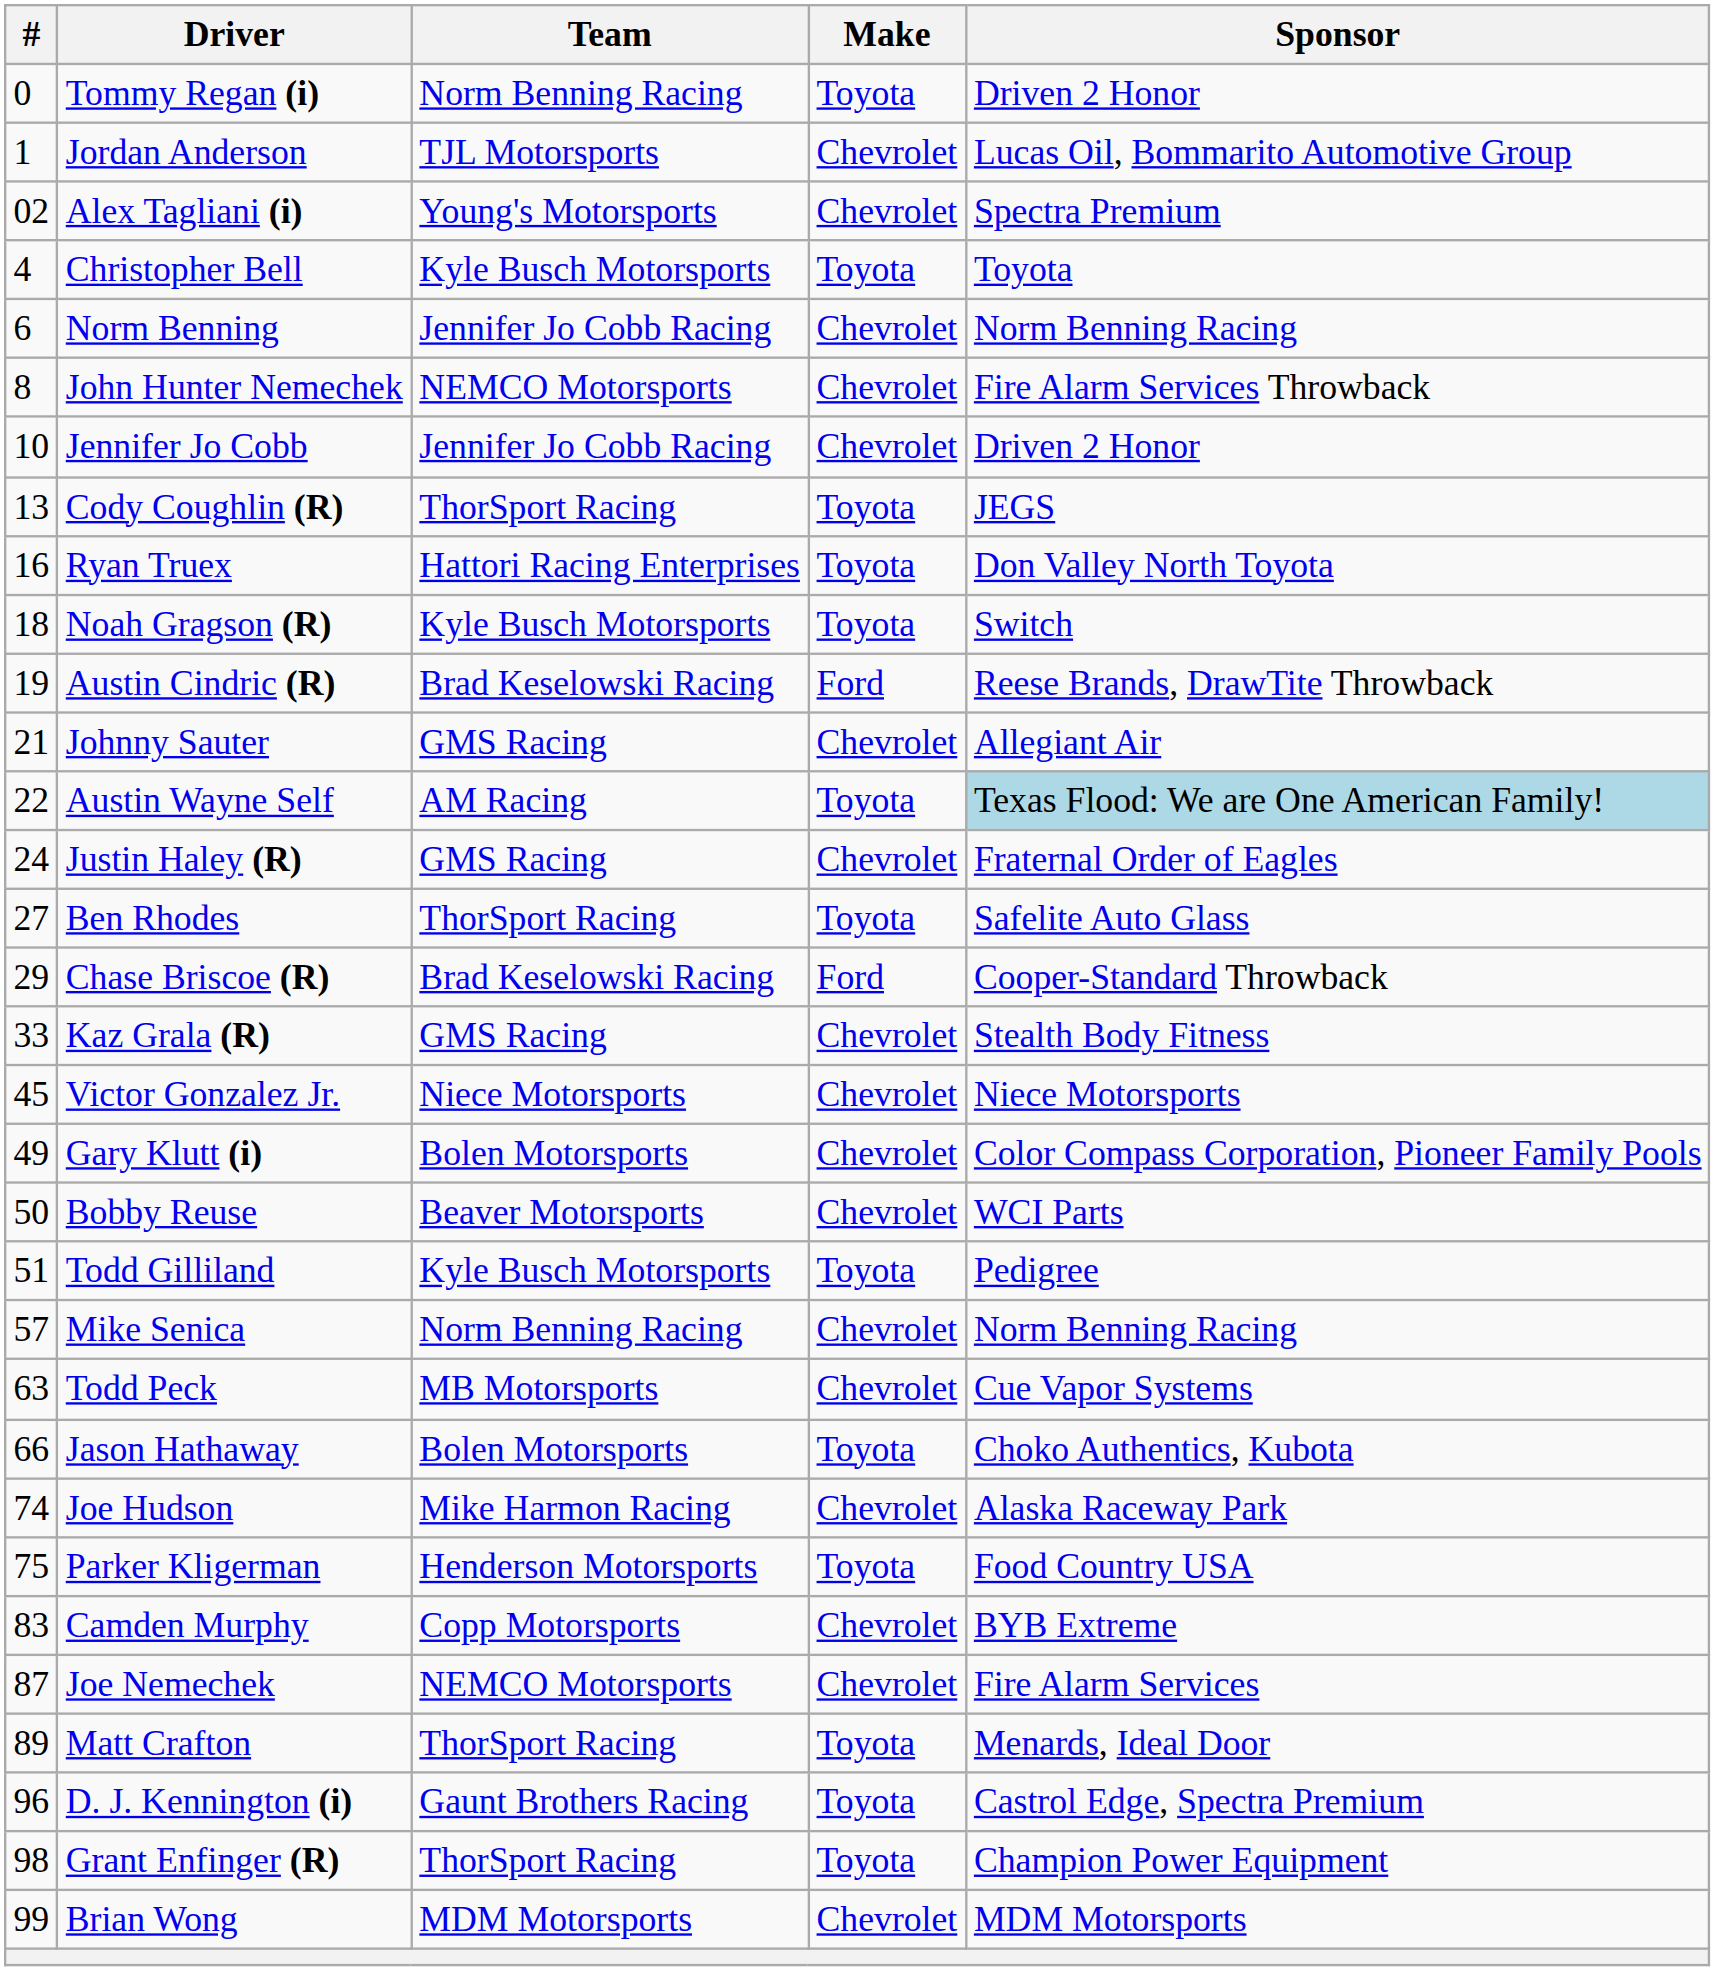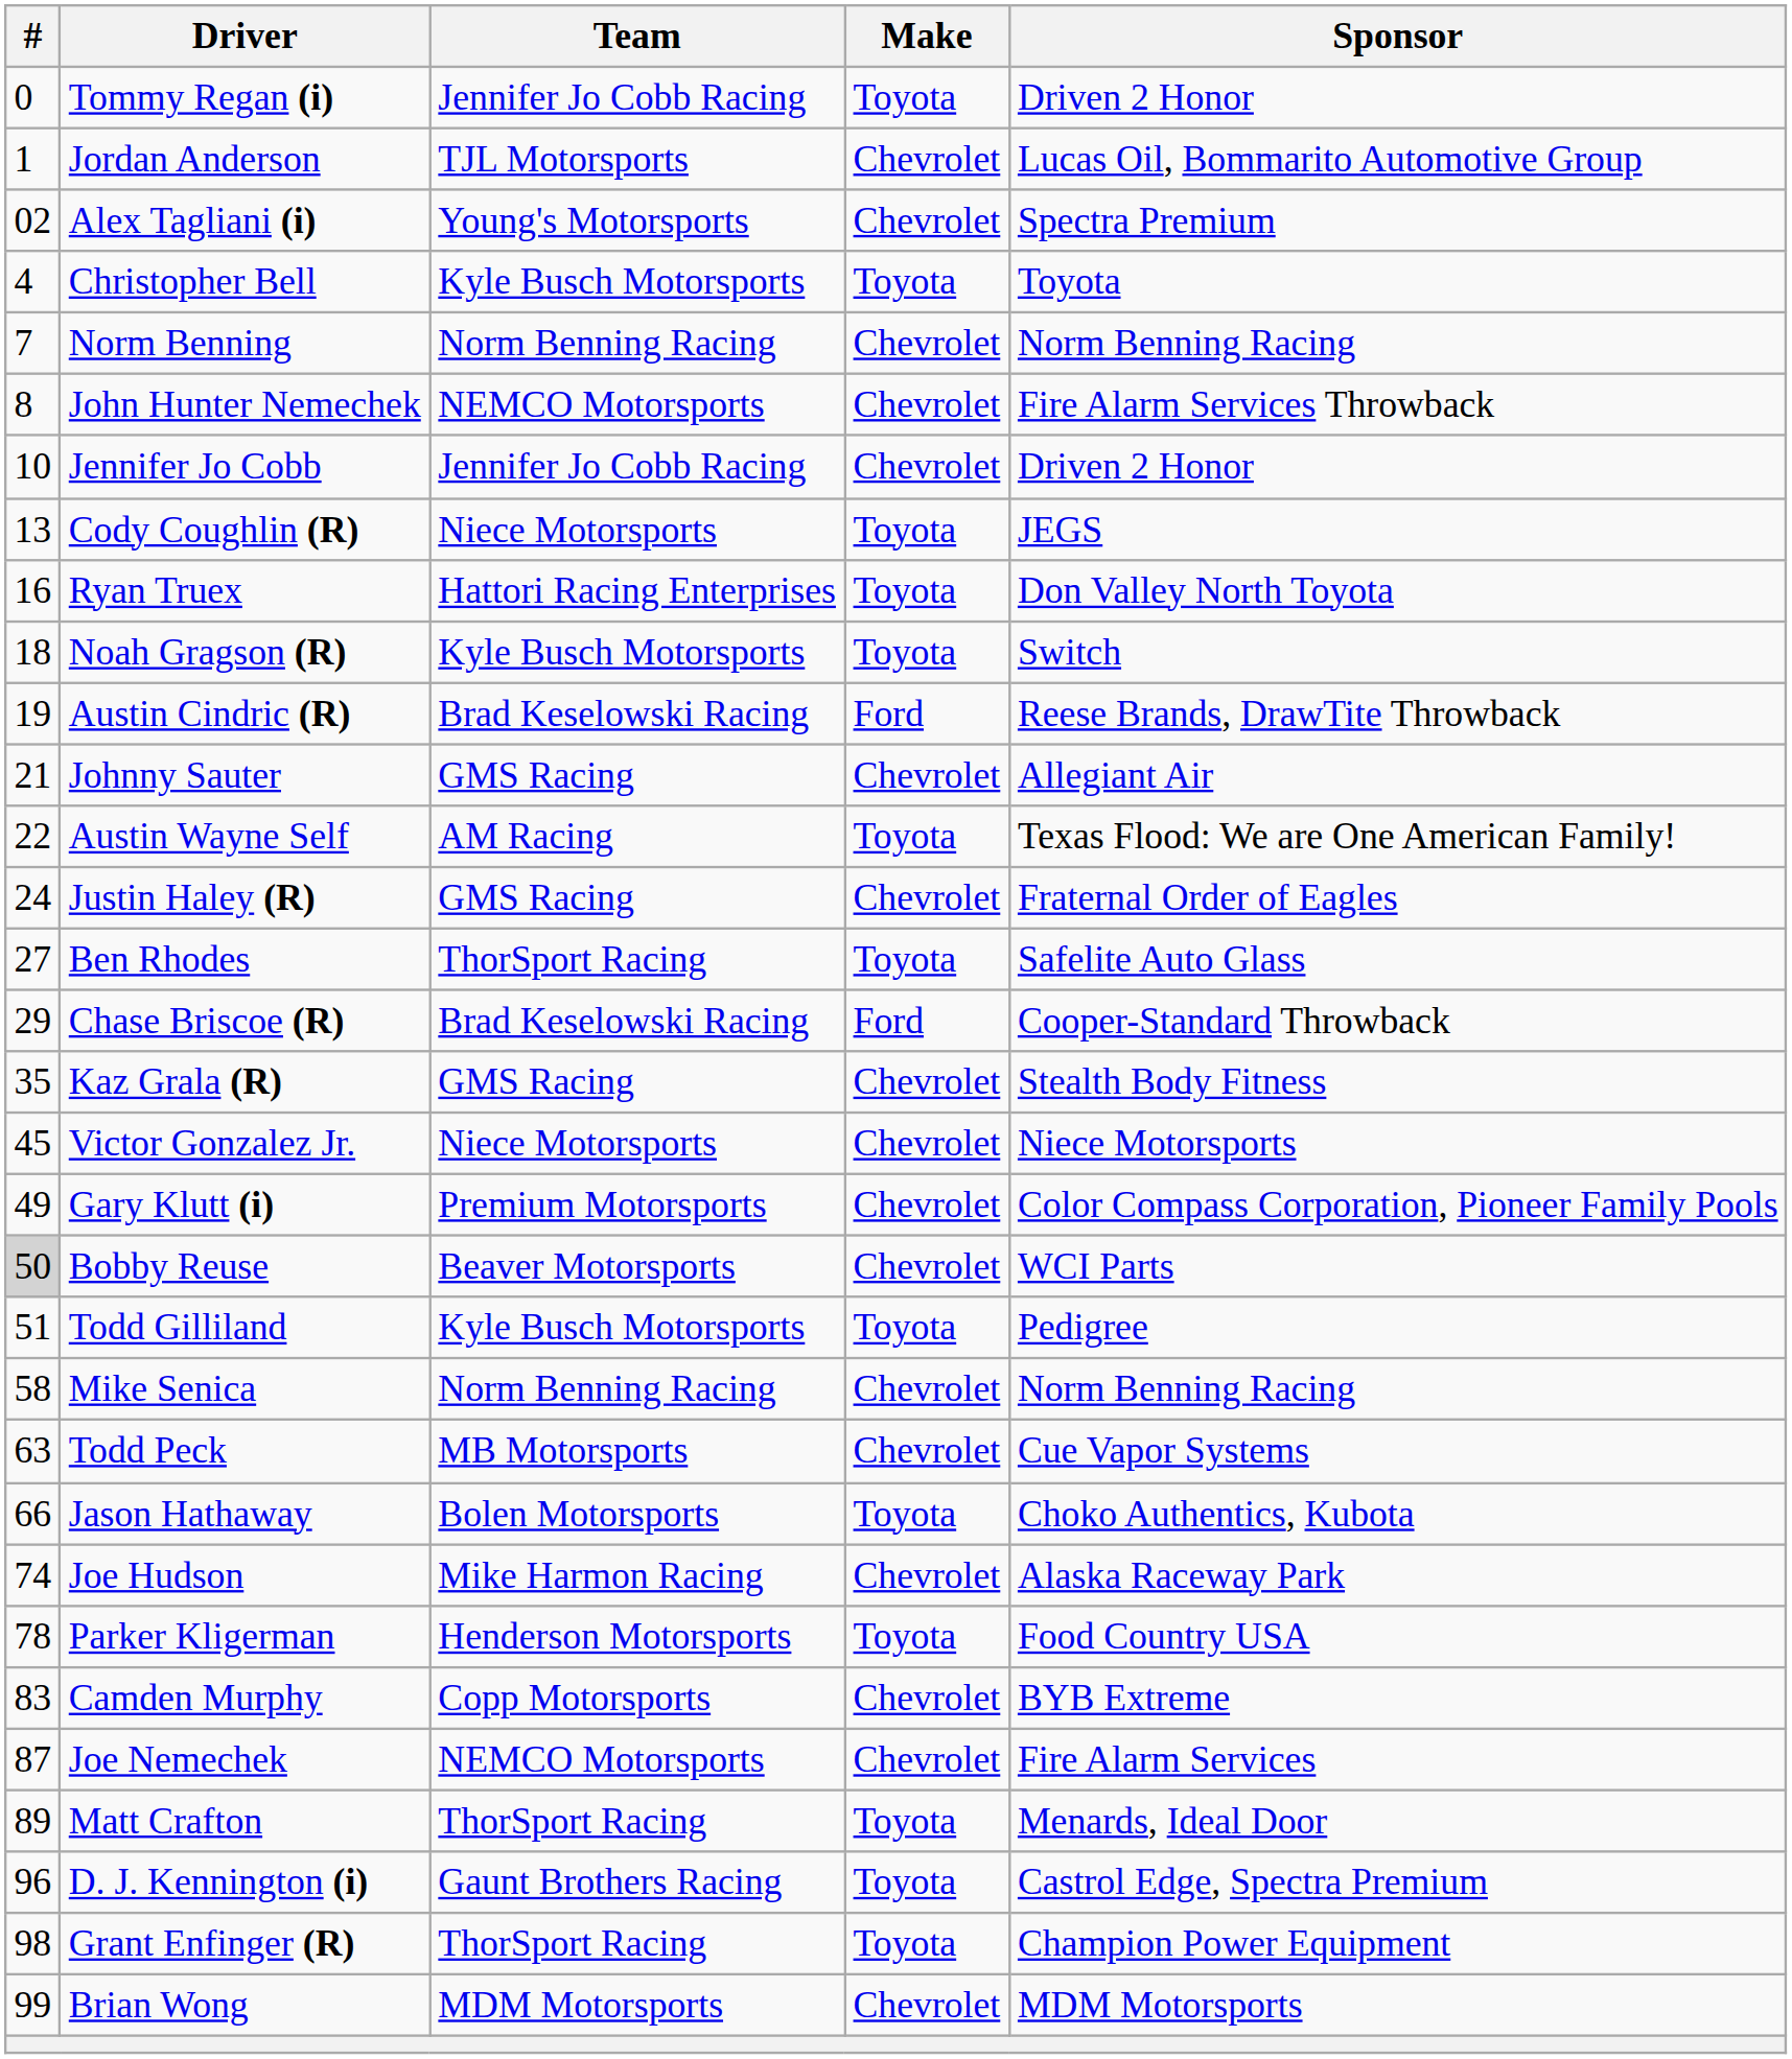Tommy Regan (i) | Team: Norm Benning Racing -> Jennifer Jo Cobb Racing
Norm Benning | #: 6 -> 7
Norm Benning | Team: Jennifer Jo Cobb Racing -> Norm Benning Racing
Cody Coughlin (R) | Team: ThorSport Racing -> Niece Motorsports
Austin Wayne Self | Sponsor: lightblue background -> no background
Kaz Grala (R) | #: 33 -> 35
Gary Klutt (i) | Team: Bolen Motorsports -> Premium Motorsports
Bobby Reuse | #: no background -> lightgrey background
Mike Senica | #: 57 -> 58
Parker Kligerman | #: 75 -> 78
